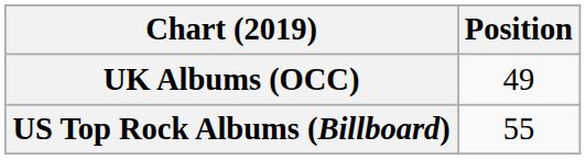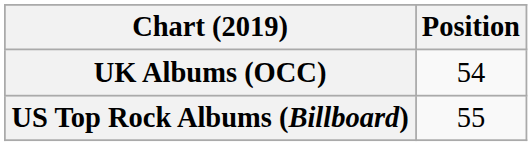UK Albums (OCC) | Position: 49 -> 54
